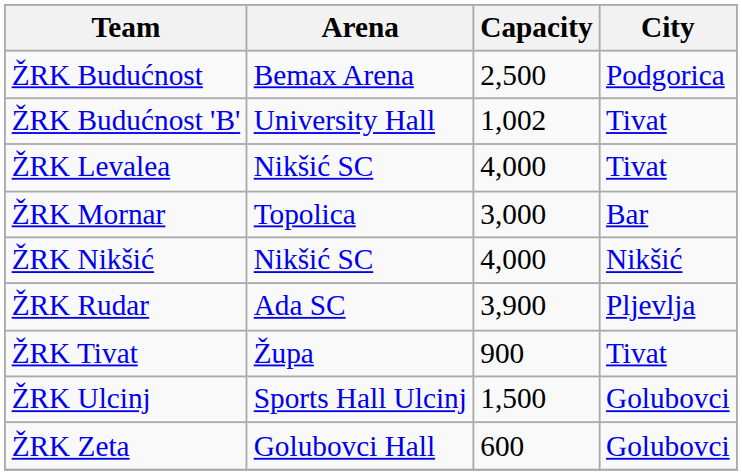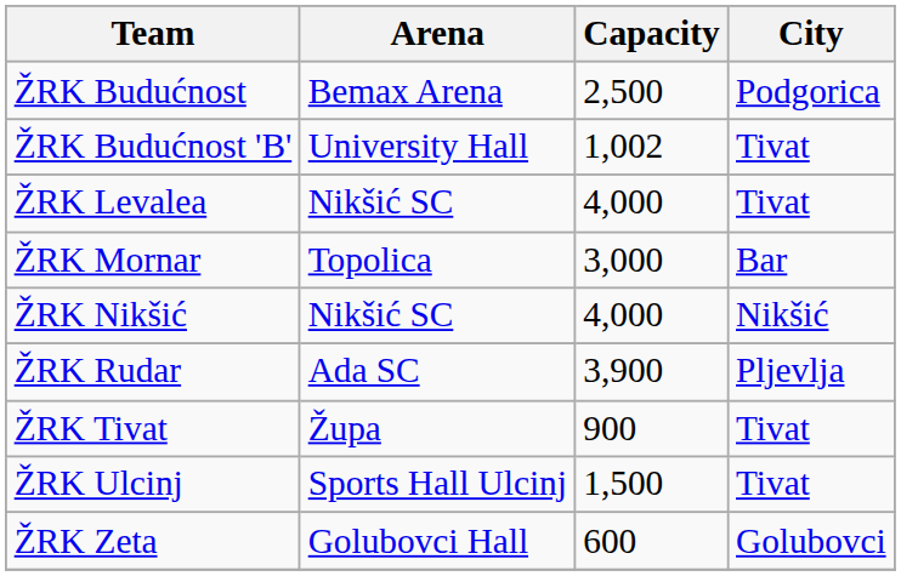ŽRK Ulcinj | City: Golubovci -> Tivat
